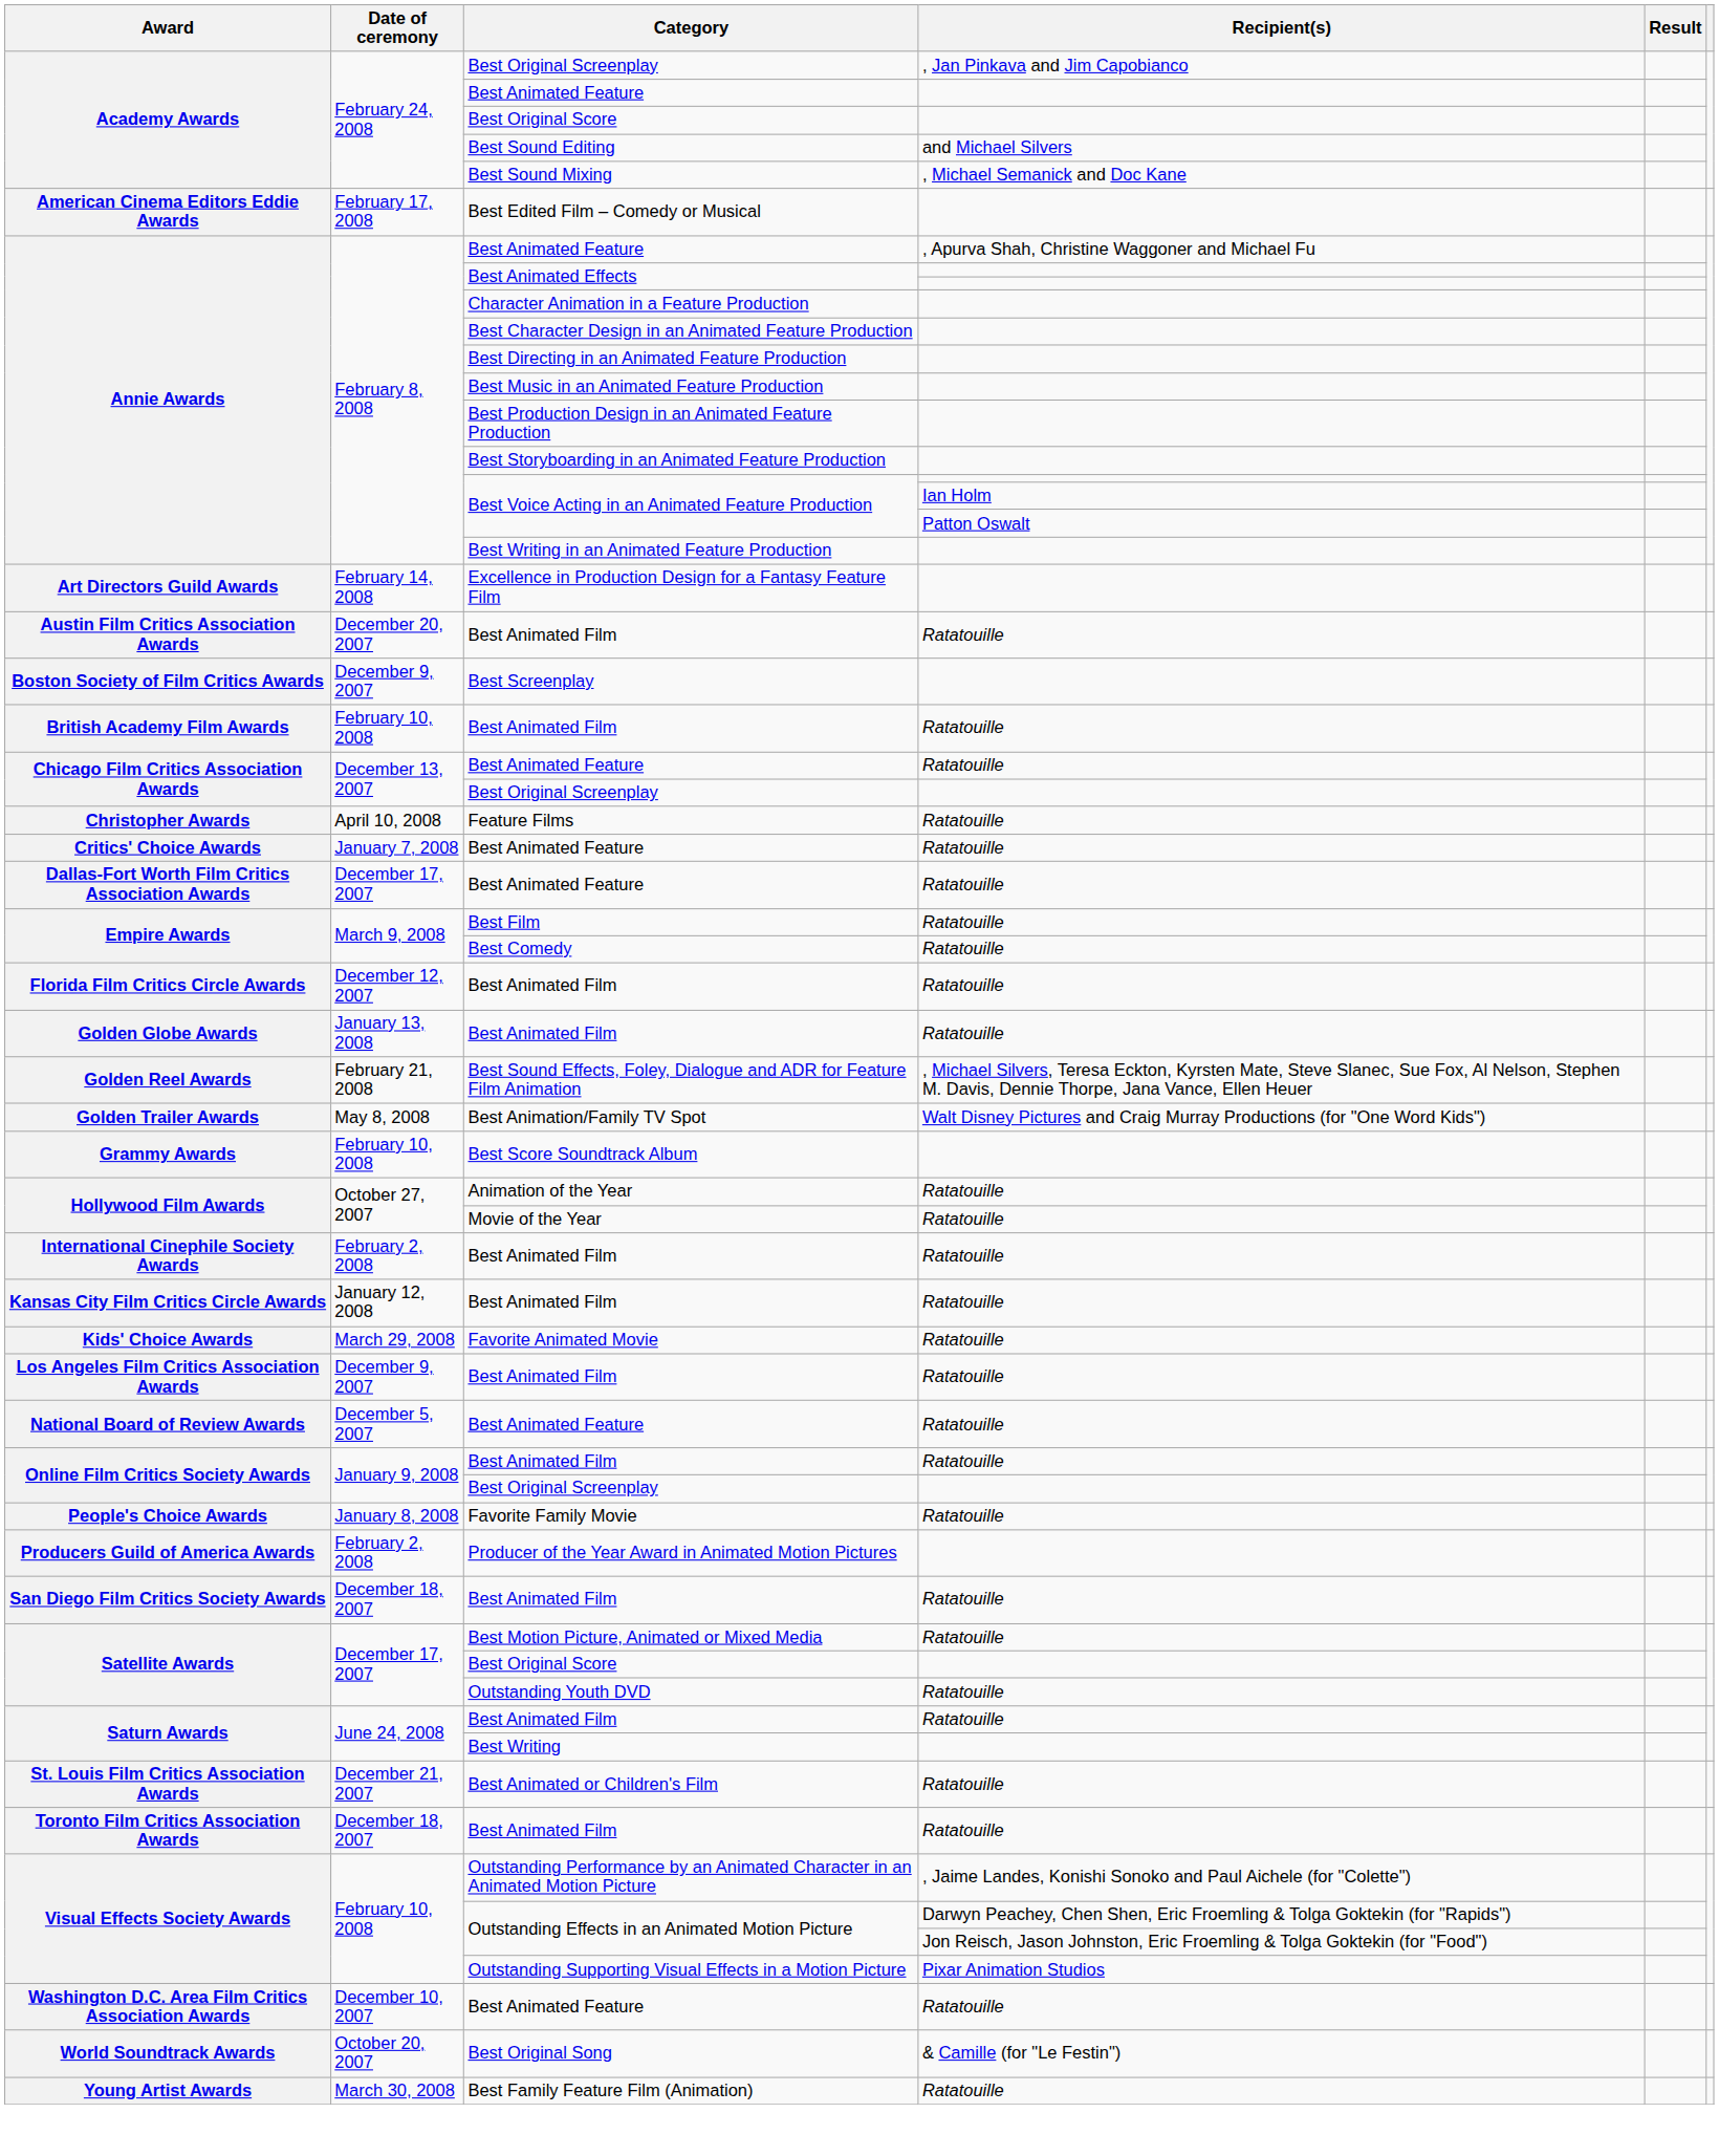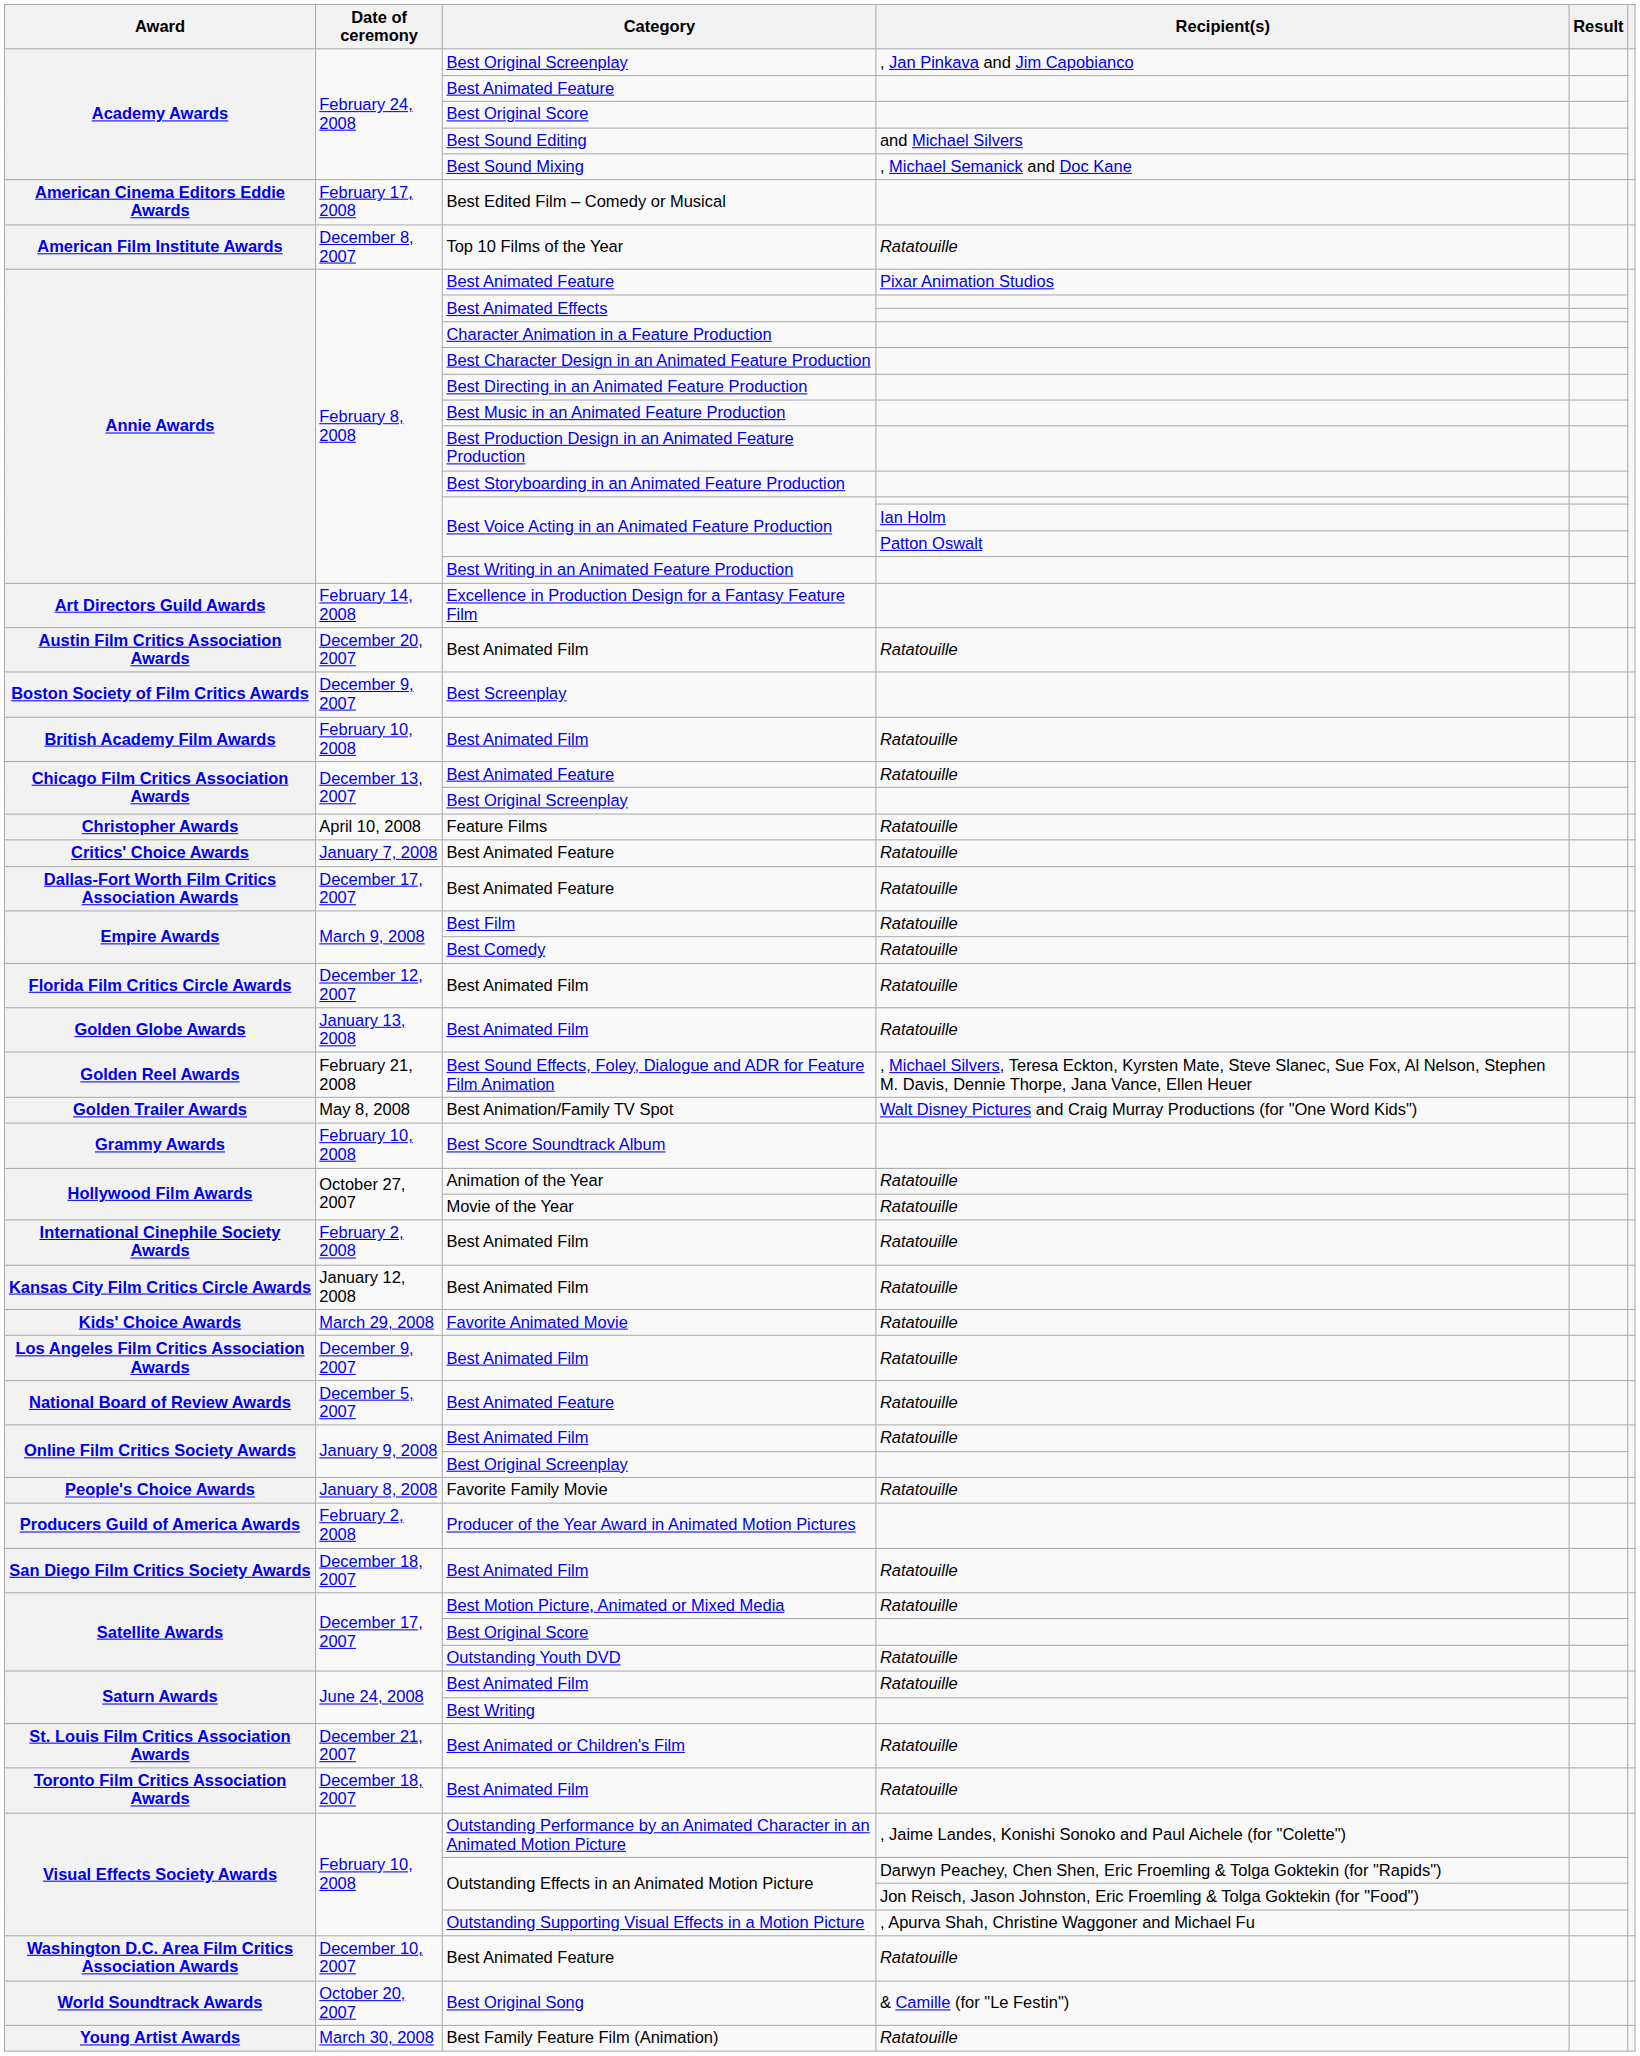+ row: American Film Institute Awards | December 8, 2007 | Top 10 Films of the Year | Ratatouille
Annie Awards / Best Animated Feature | Recipient(s): , Apurva Shah, Christine Waggoner and Michael Fu -> Pixar Animation Studios
Outstanding Supporting Visual Effects in a Motion Picture | Recipient(s): Pixar Animation Studios -> , Apurva Shah, Christine Waggoner and Michael Fu
